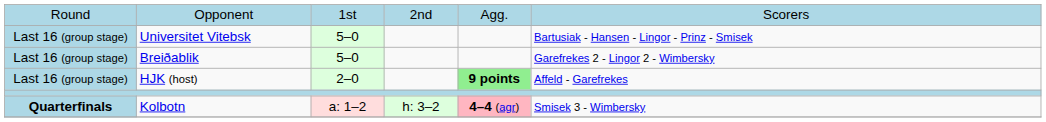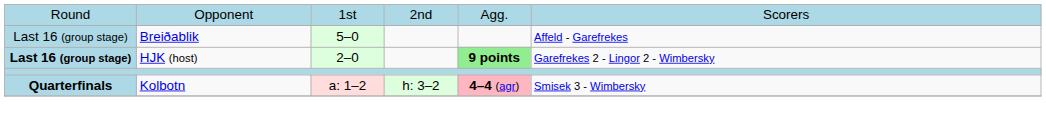- row: Last 16 (group stage) | Universitet Vitebsk | 5–0 | Bartusiak - Hansen - Lingor - Prinz - Smisek
Breiðablik | column 6: Garefrekes 2 - Lingor 2 - Wimbersky -> Affeld - Garefrekes
HJK (host) | column 1: normal -> bold
HJK (host) | column 6: Affeld - Garefrekes -> Garefrekes 2 - Lingor 2 - Wimbersky
